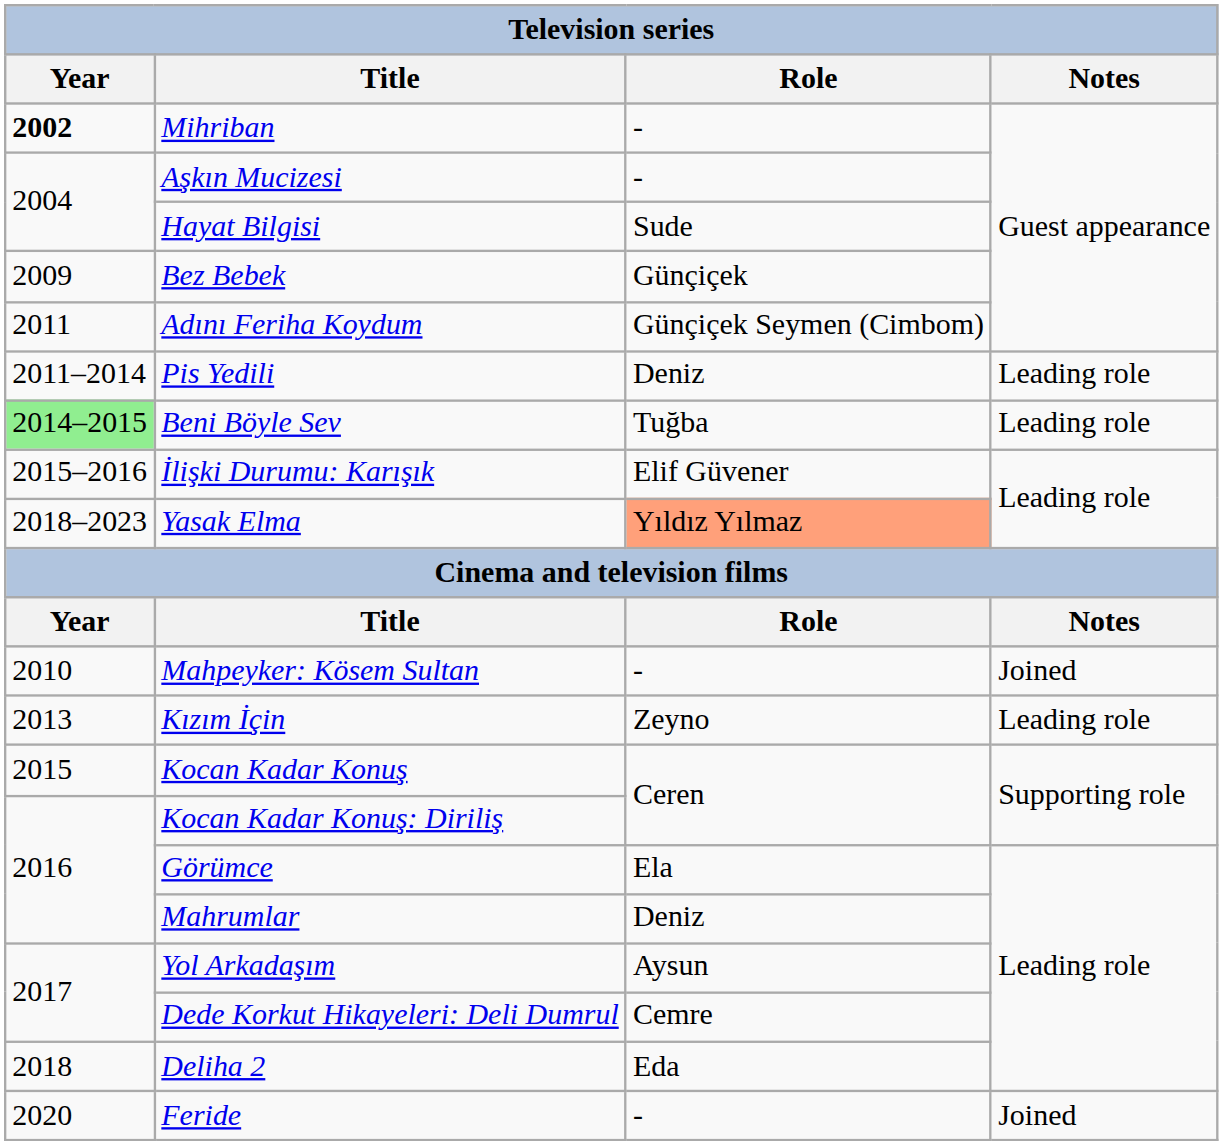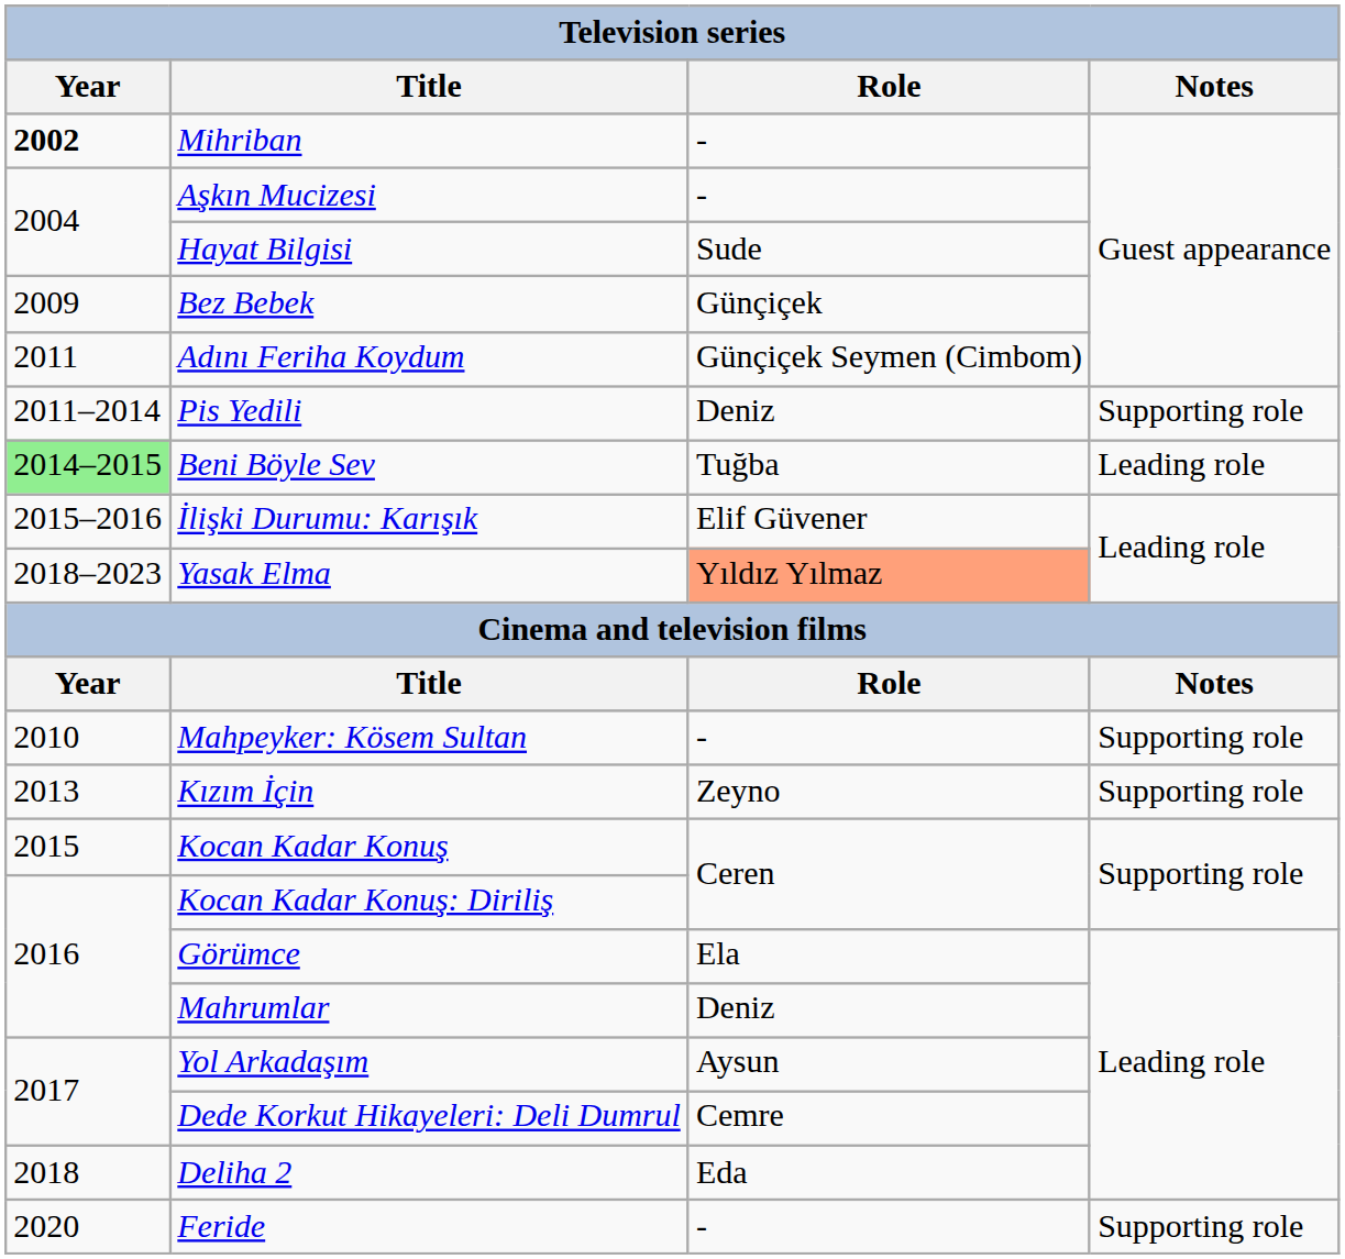Pis Yedili | Notes: Leading role -> Supporting role
Mahpeyker: Kösem Sultan | Notes: Joined -> Supporting role
Kızım İçin | Notes: Leading role -> Supporting role
Feride | Notes: Joined -> Supporting role
